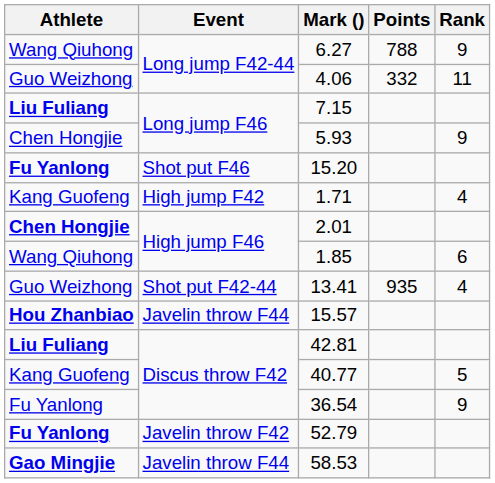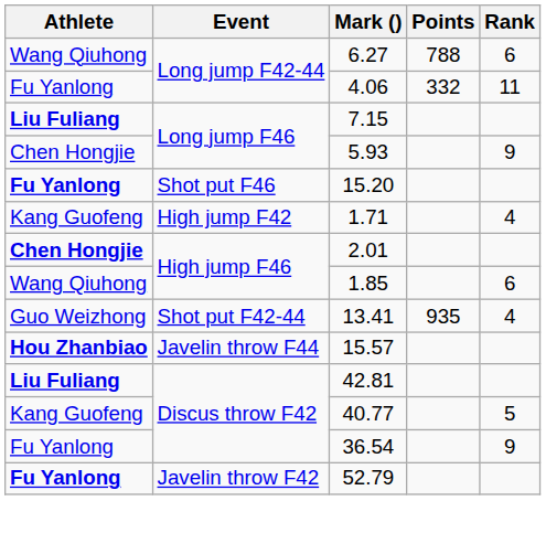6.27 | Rank: 9 -> 6
4.06 | Athlete: Guo Weizhong -> Fu Yanlong
- row: Gao Mingjie | Javelin throw F44 | 58.53
